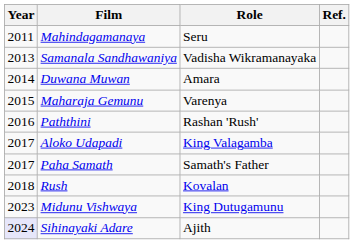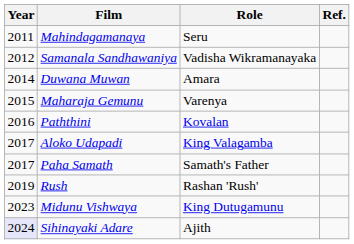Samanala Sandhawaniya | Year: 2013 -> 2012
Paththini | Role: Rashan 'Rush' -> Kovalan
Rush | Year: 2018 -> 2019
Rush | Role: Kovalan -> Rashan 'Rush'
